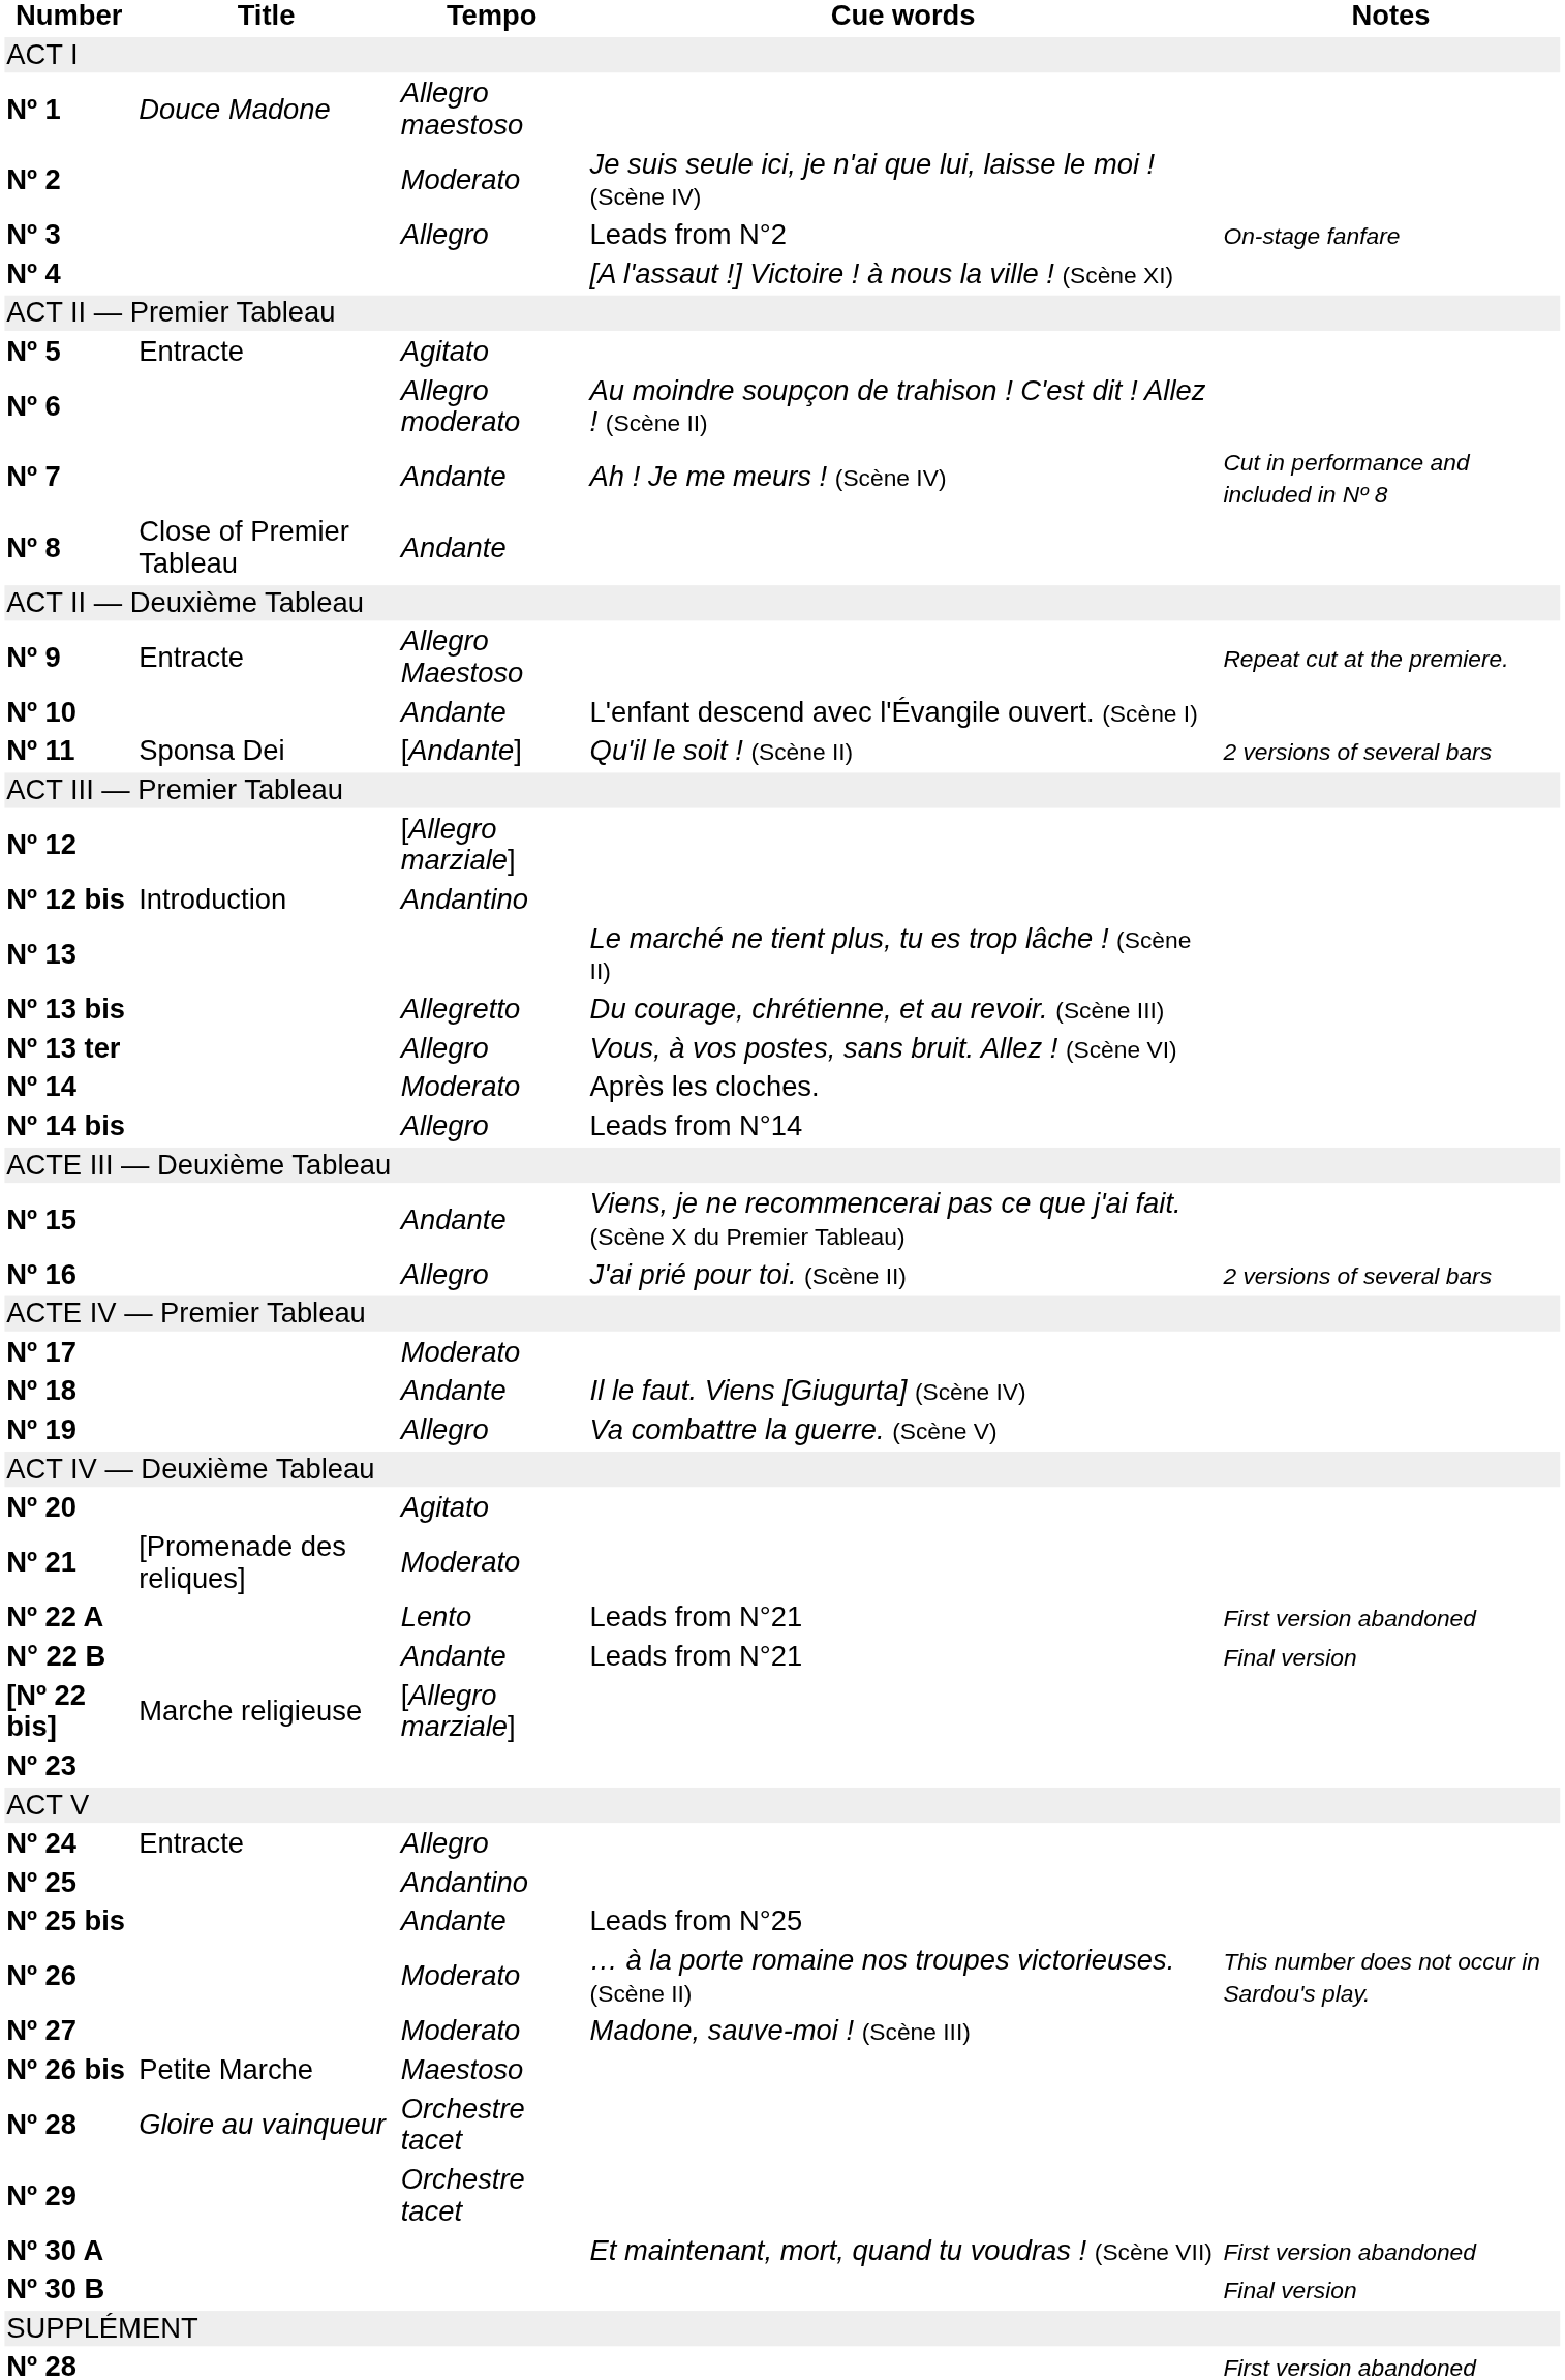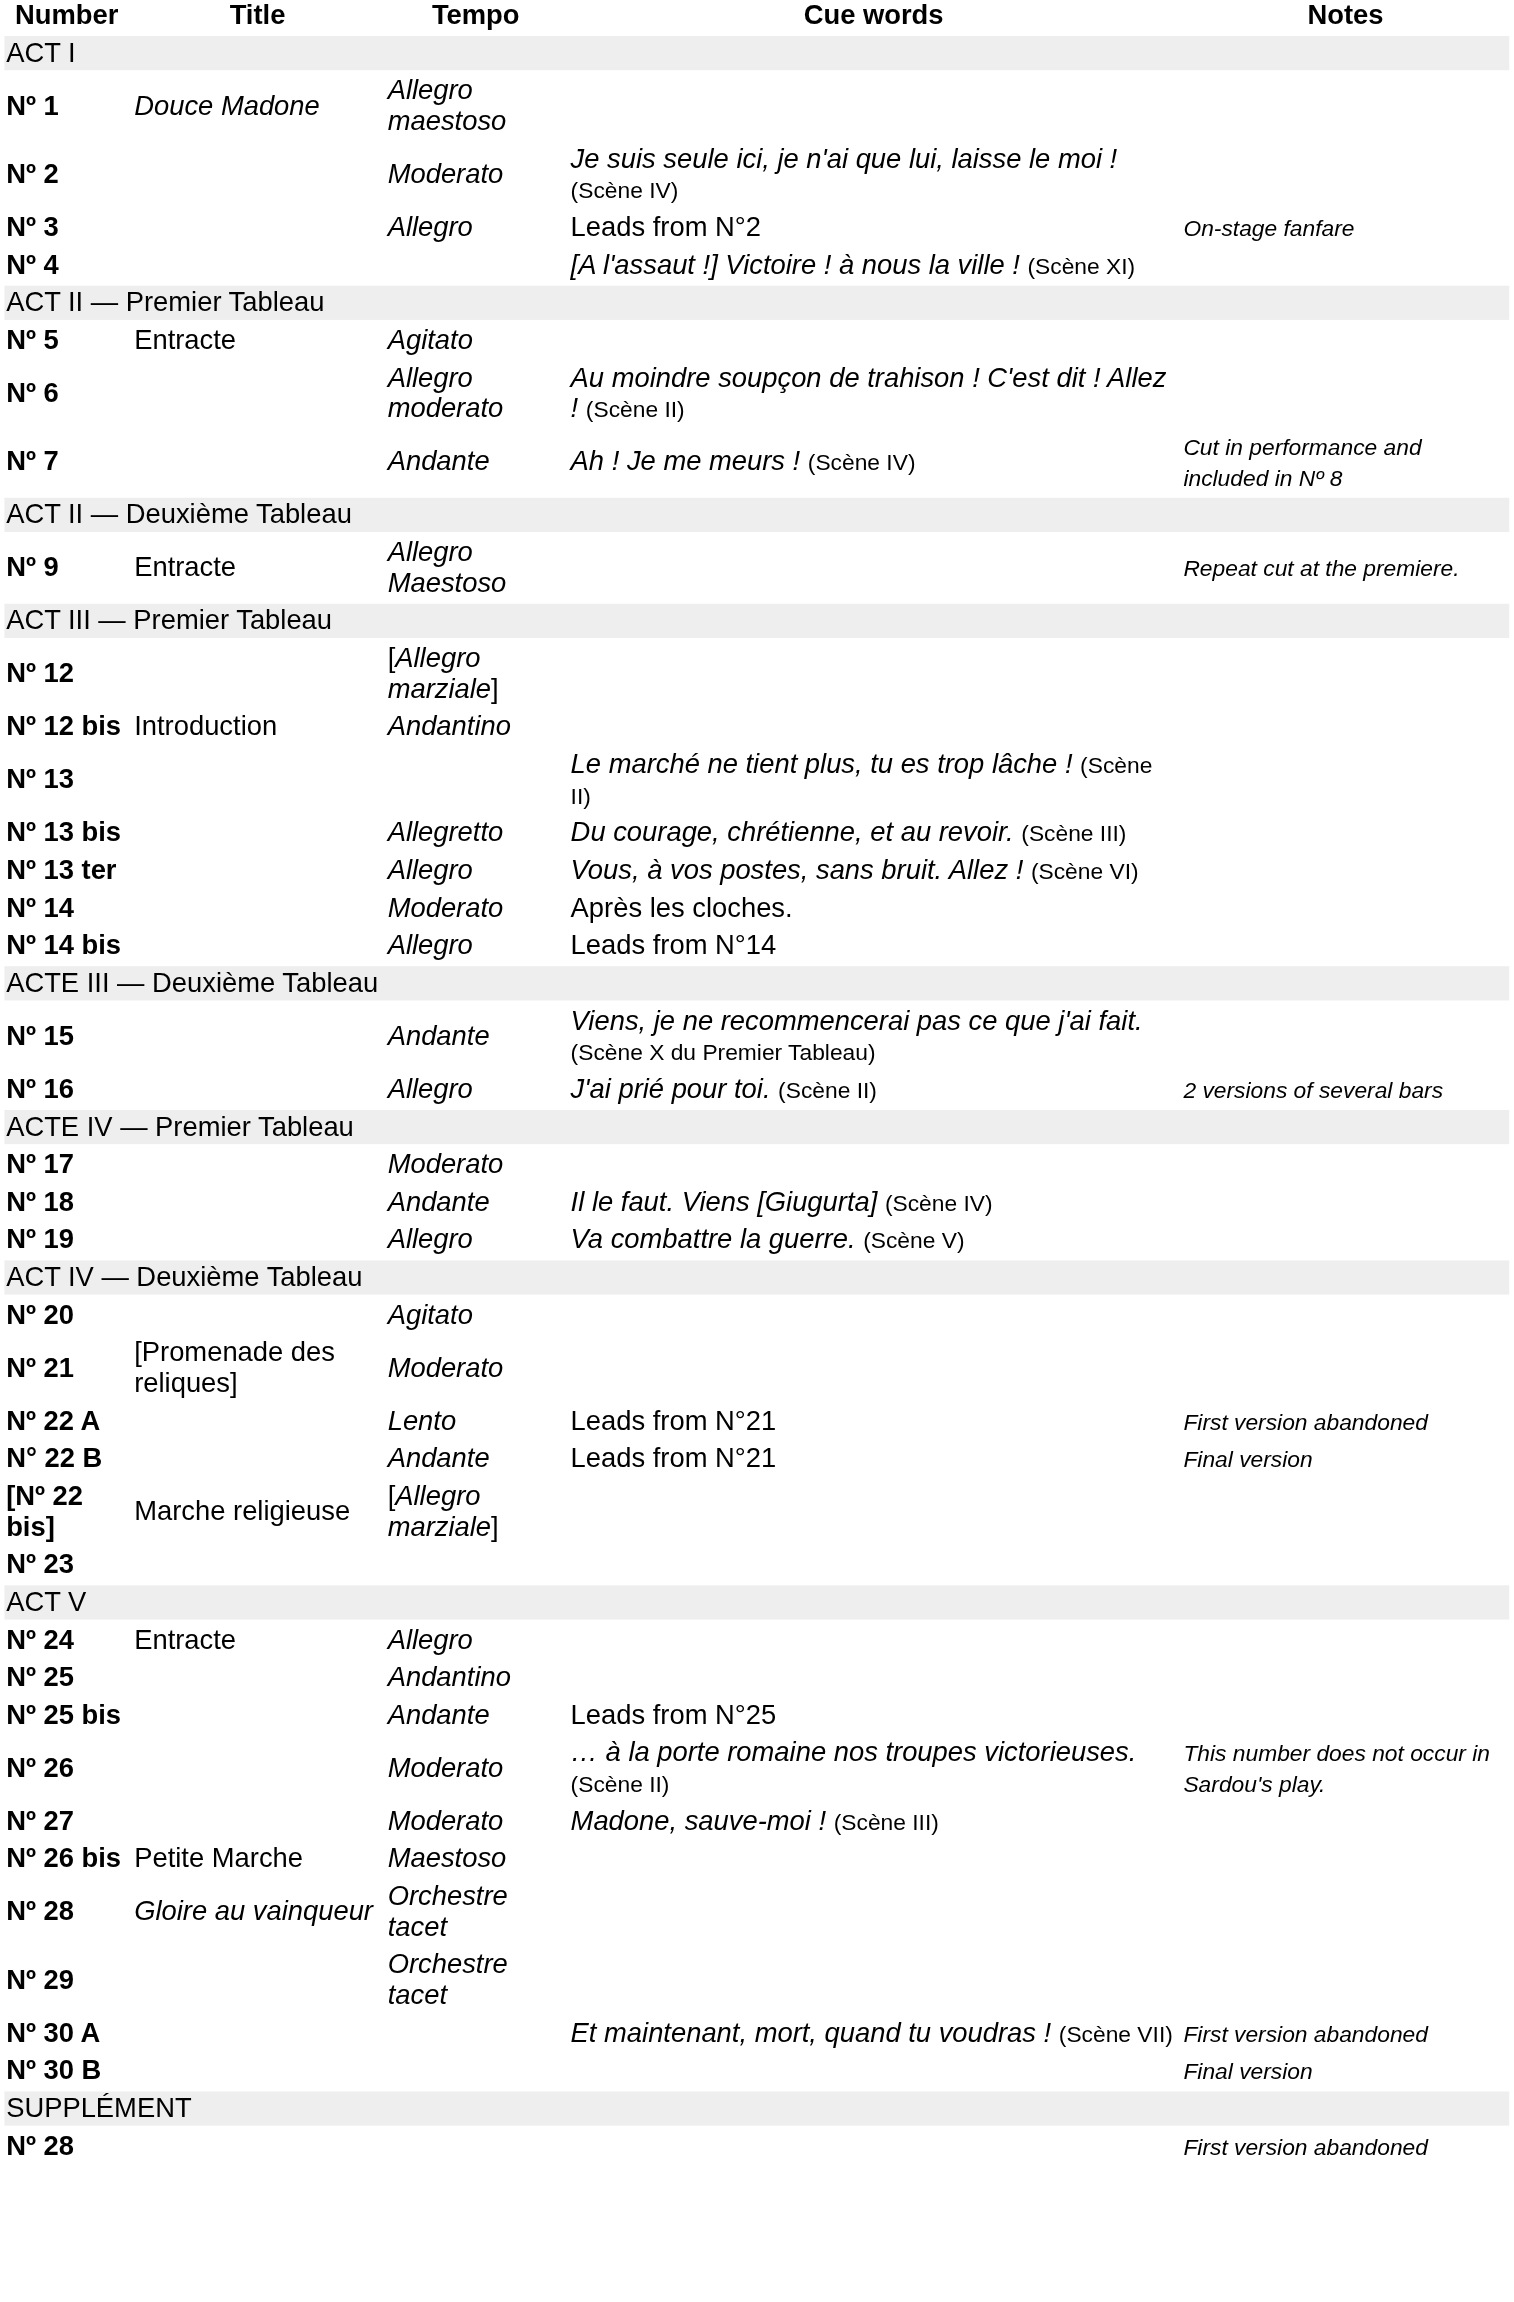- row: Nº 8 | Close of Premier Tableau | Andante
- row: Nº 10 | Andante | L'enfant descend avec l'Évangile ouvert. (Scène I)
- row: Nº 11 | Sponsa Dei | [Andante] | Qu'il le soit ! (Scène II) | 2 versions of several bars
